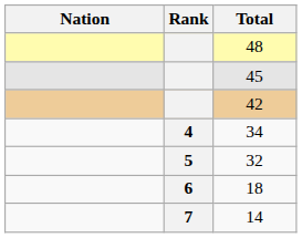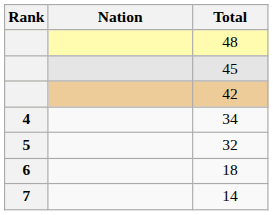columns swapped: Rank <-> Nation
